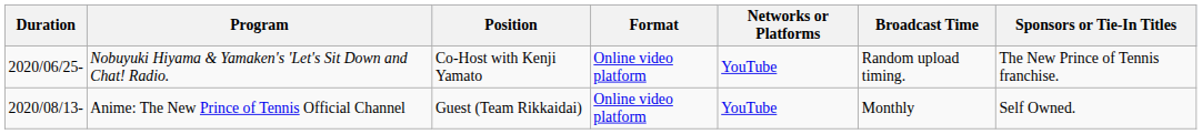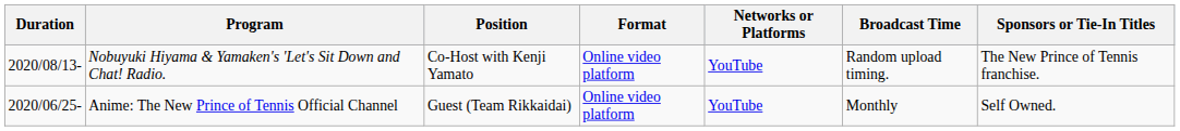Nobuyuki Hiyama & Yamaken's 'Let's Sit Down and Chat! Radio. | Duration: 2020/06/25- -> 2020/08/13-
Anime: The New Prince of Tennis Official Channel | Duration: 2020/08/13- -> 2020/06/25-
